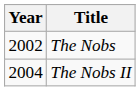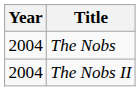The Nobs | Year: 2002 -> 2004
